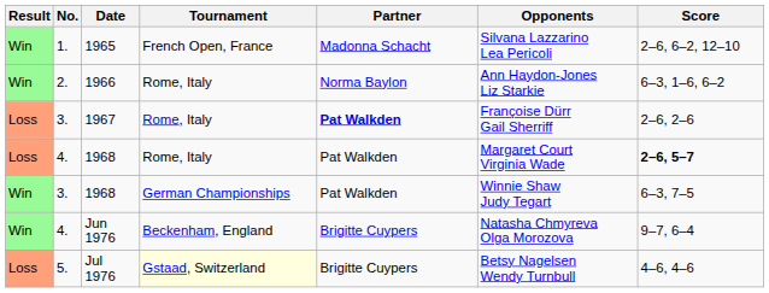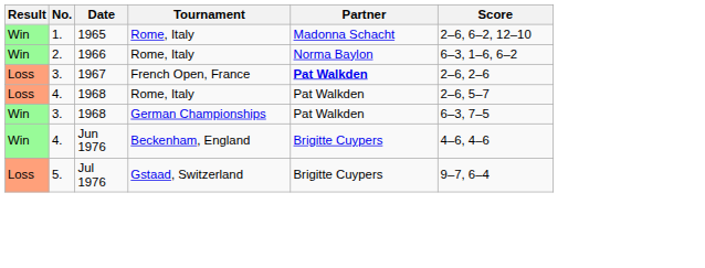- column: Opponents | Silvana Lazzarino Lea Pericoli | Ann Haydon-Jones Liz Starkie | Françoise Dürr Gail Sherriff | Margaret Court Virginia Wade | Winnie Shaw Judy Tegart | Natasha Chmyreva Olga Morozova | Betsy Nagelsen Wendy Turnbull
1965 | Tournament: French Open, France -> Rome, Italy
1967 | Tournament: Rome, Italy -> French Open, France
4. / 1968 | Score: bold -> normal
Jun 1976 | Score: 9–7, 6–4 -> 4–6, 4–6
Jul 1976 | Tournament: lightyellow background -> no background
Jul 1976 | Score: 4–6, 4–6 -> 9–7, 6–4
